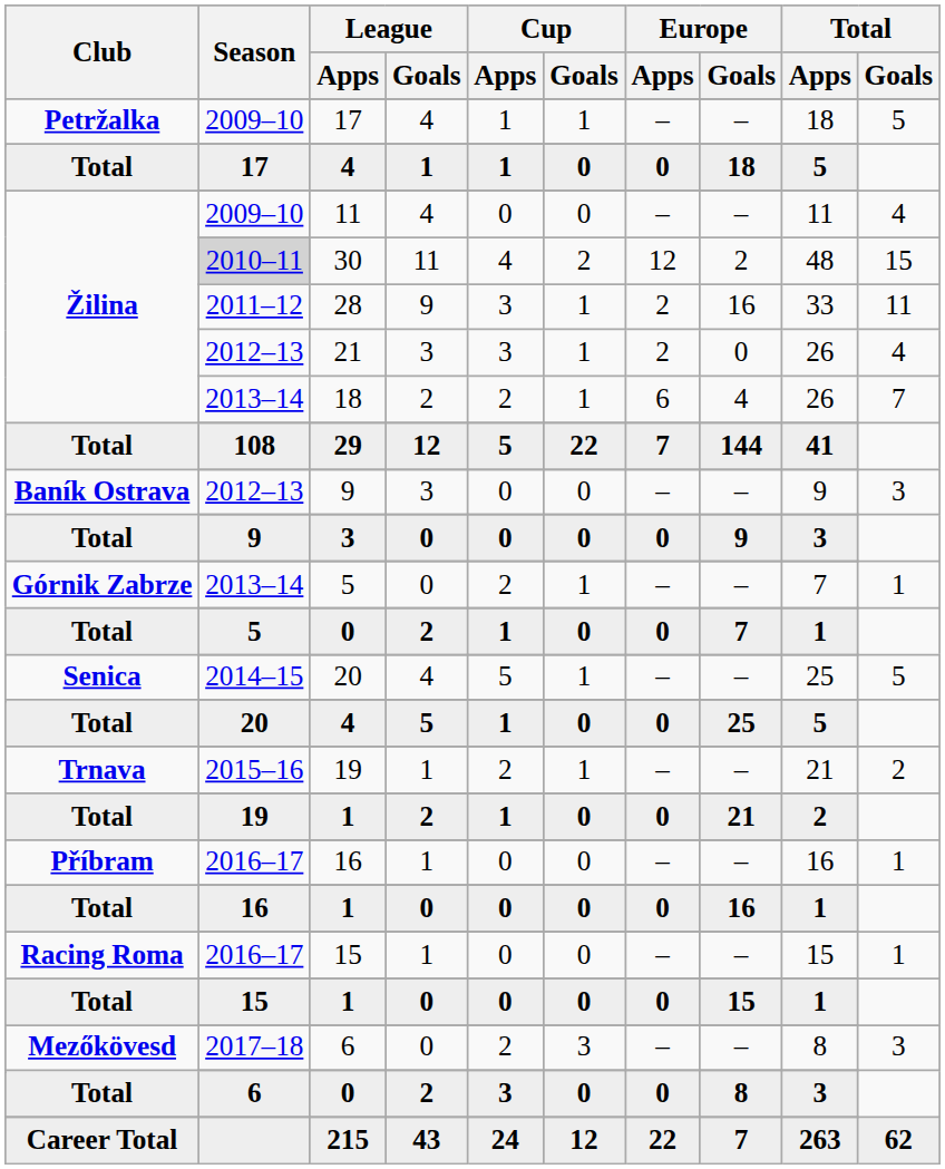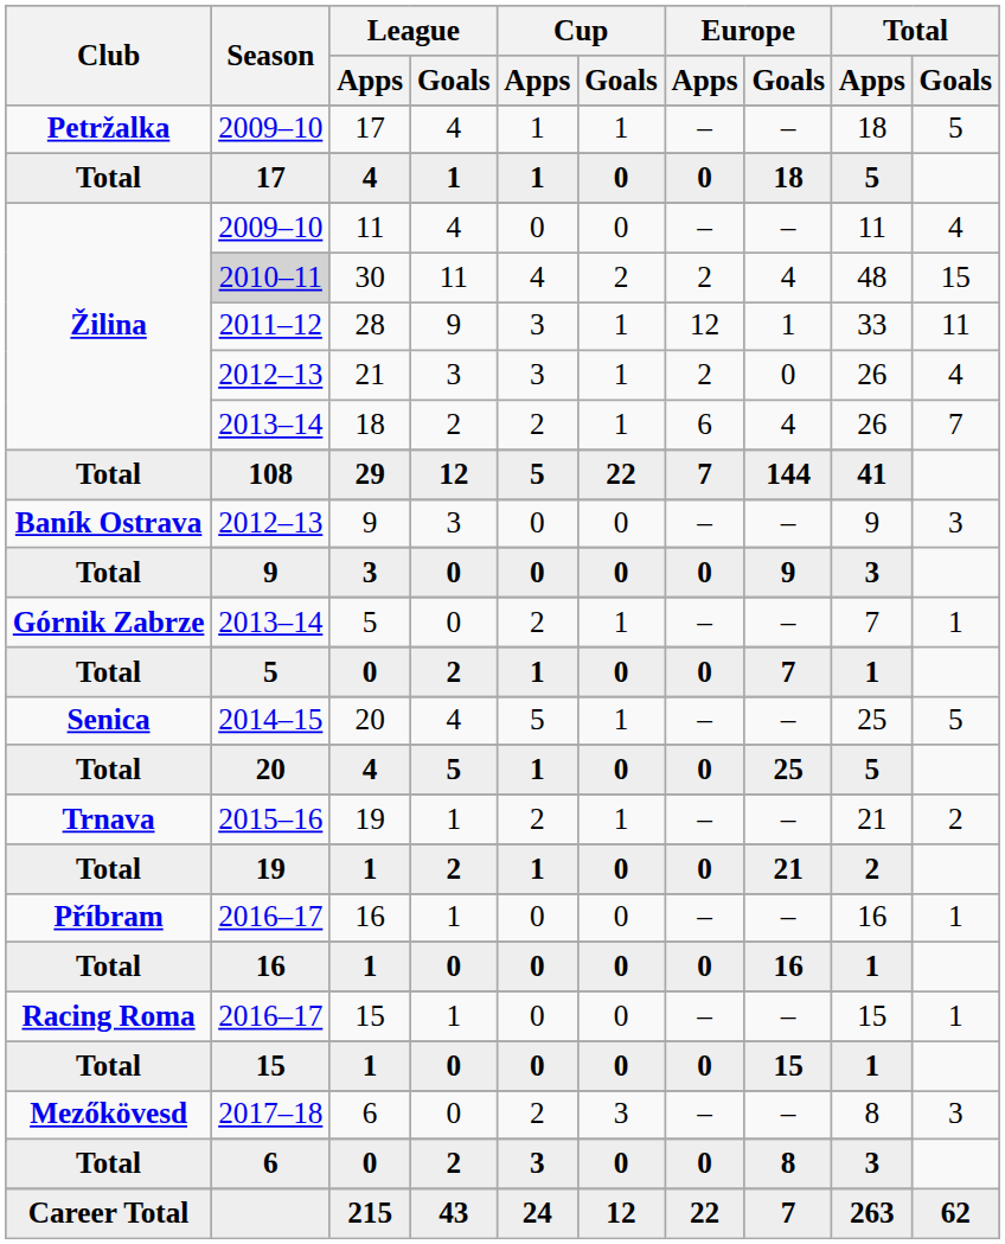30 | Europe / Apps: 12 -> 2
30 | Europe / Goals: 2 -> 4
28 | Europe / Apps: 2 -> 12
28 | Europe / Goals: 16 -> 1
